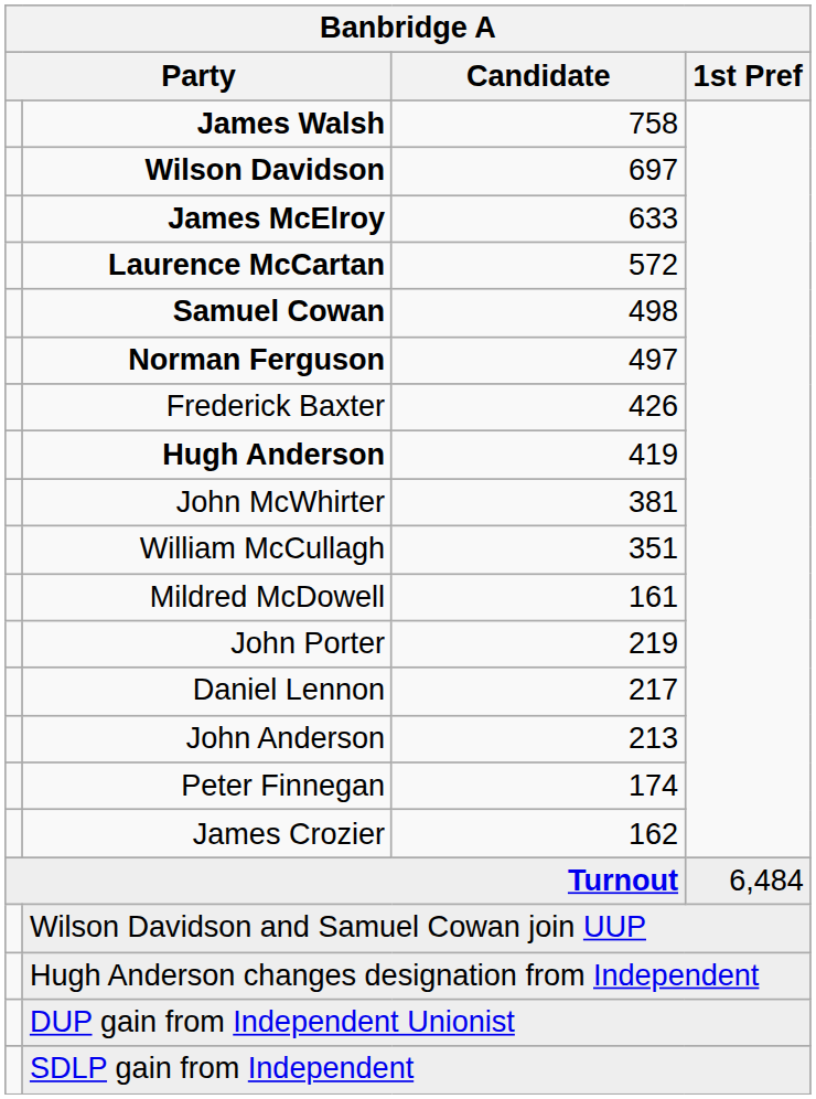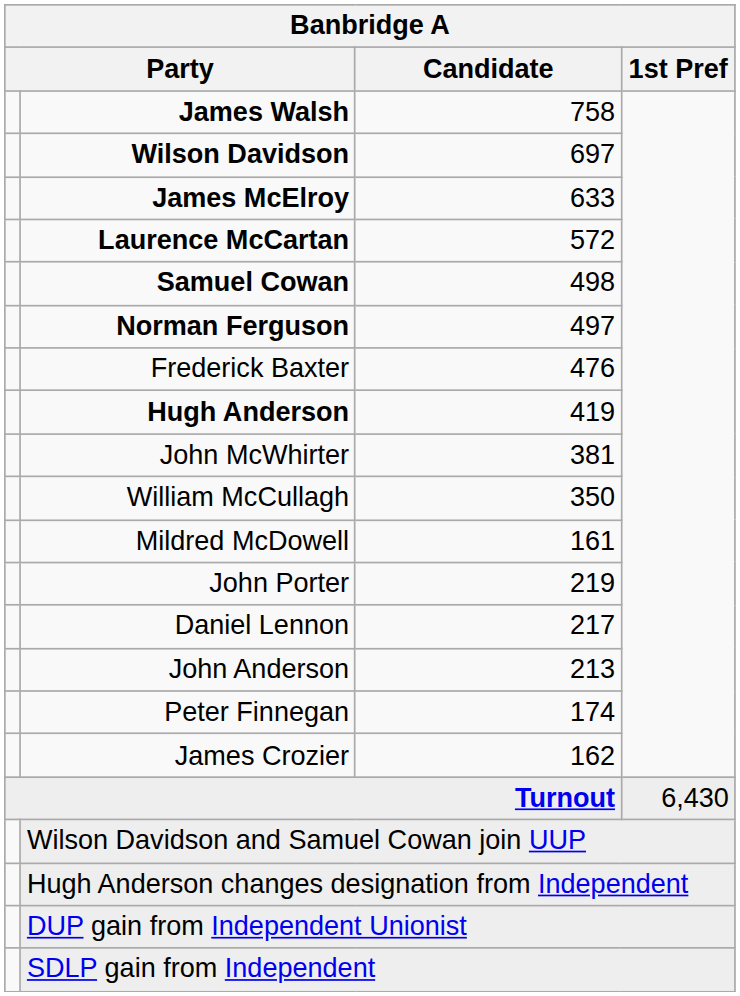Frederick Baxter | Candidate: 426 -> 476
William McCullagh | Candidate: 351 -> 350
Turnout | 1st Pref: 6,484 -> 6,430
